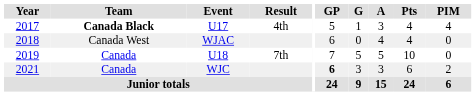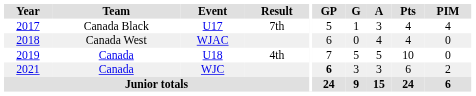U17 | Team: bold -> normal
U17 | Result: 4th -> 7th
U18 | Result: 7th -> 4th
